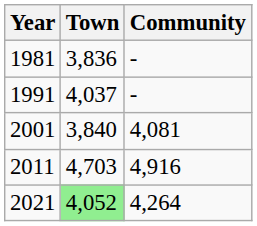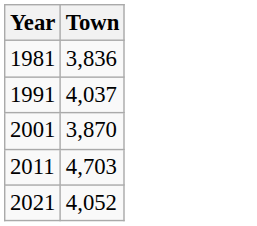- column: Community | - | - | 4,081 | 4,916 | 4,264
2001 | Town: 3,840 -> 3,870
2021 | Town: lightgreen background -> no background
